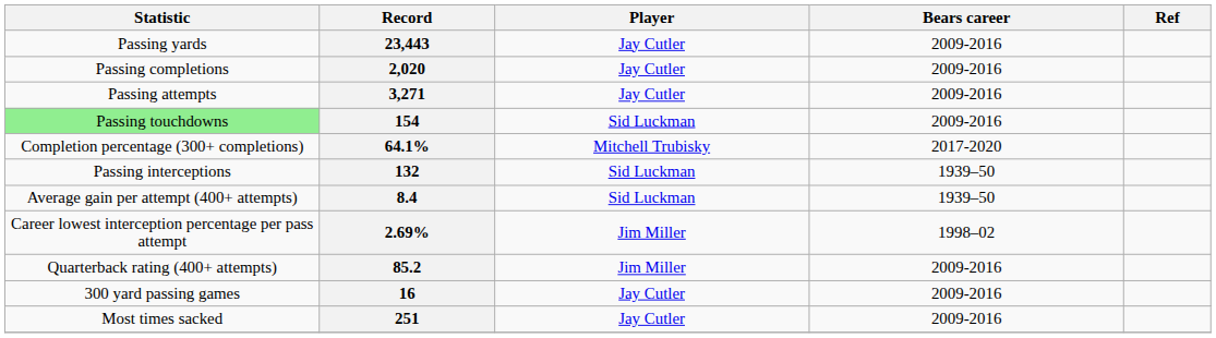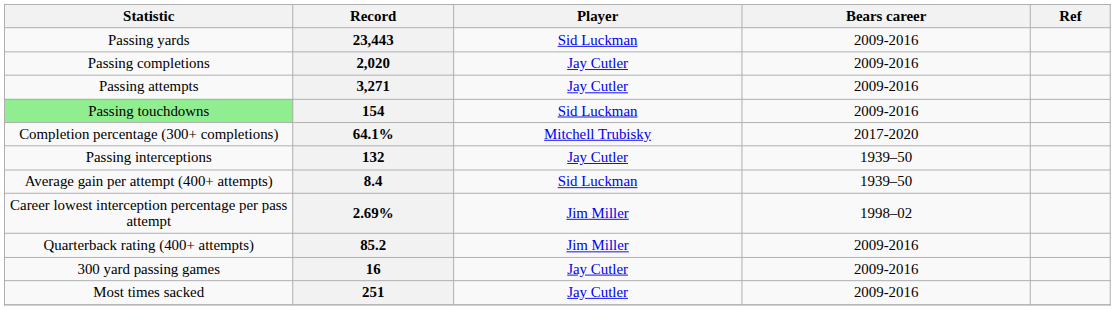23,443 | Player: Jay Cutler -> Sid Luckman
132 | Player: Sid Luckman -> Jay Cutler
